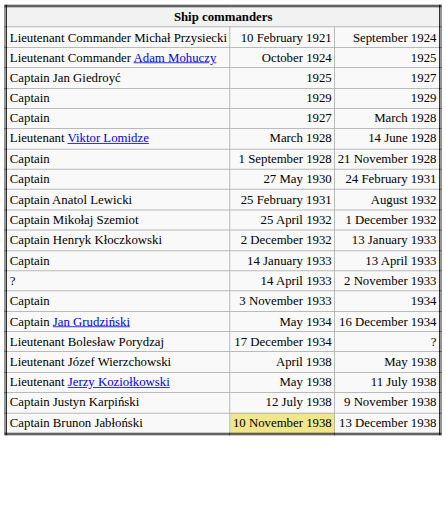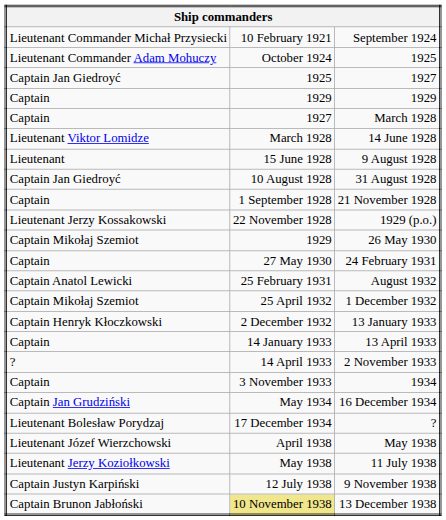+ row: Lieutenant | 15 June 1928 | 9 August 1928
+ row: Captain Jan Giedroyć | 10 August 1928 | 31 August 1928
+ row: Lieutenant Jerzy Kossakowski | 22 November 1928 | 1929 (p.o.)
+ row: Captain Mikołaj Szemiot | 1929 | 26 May 1930
